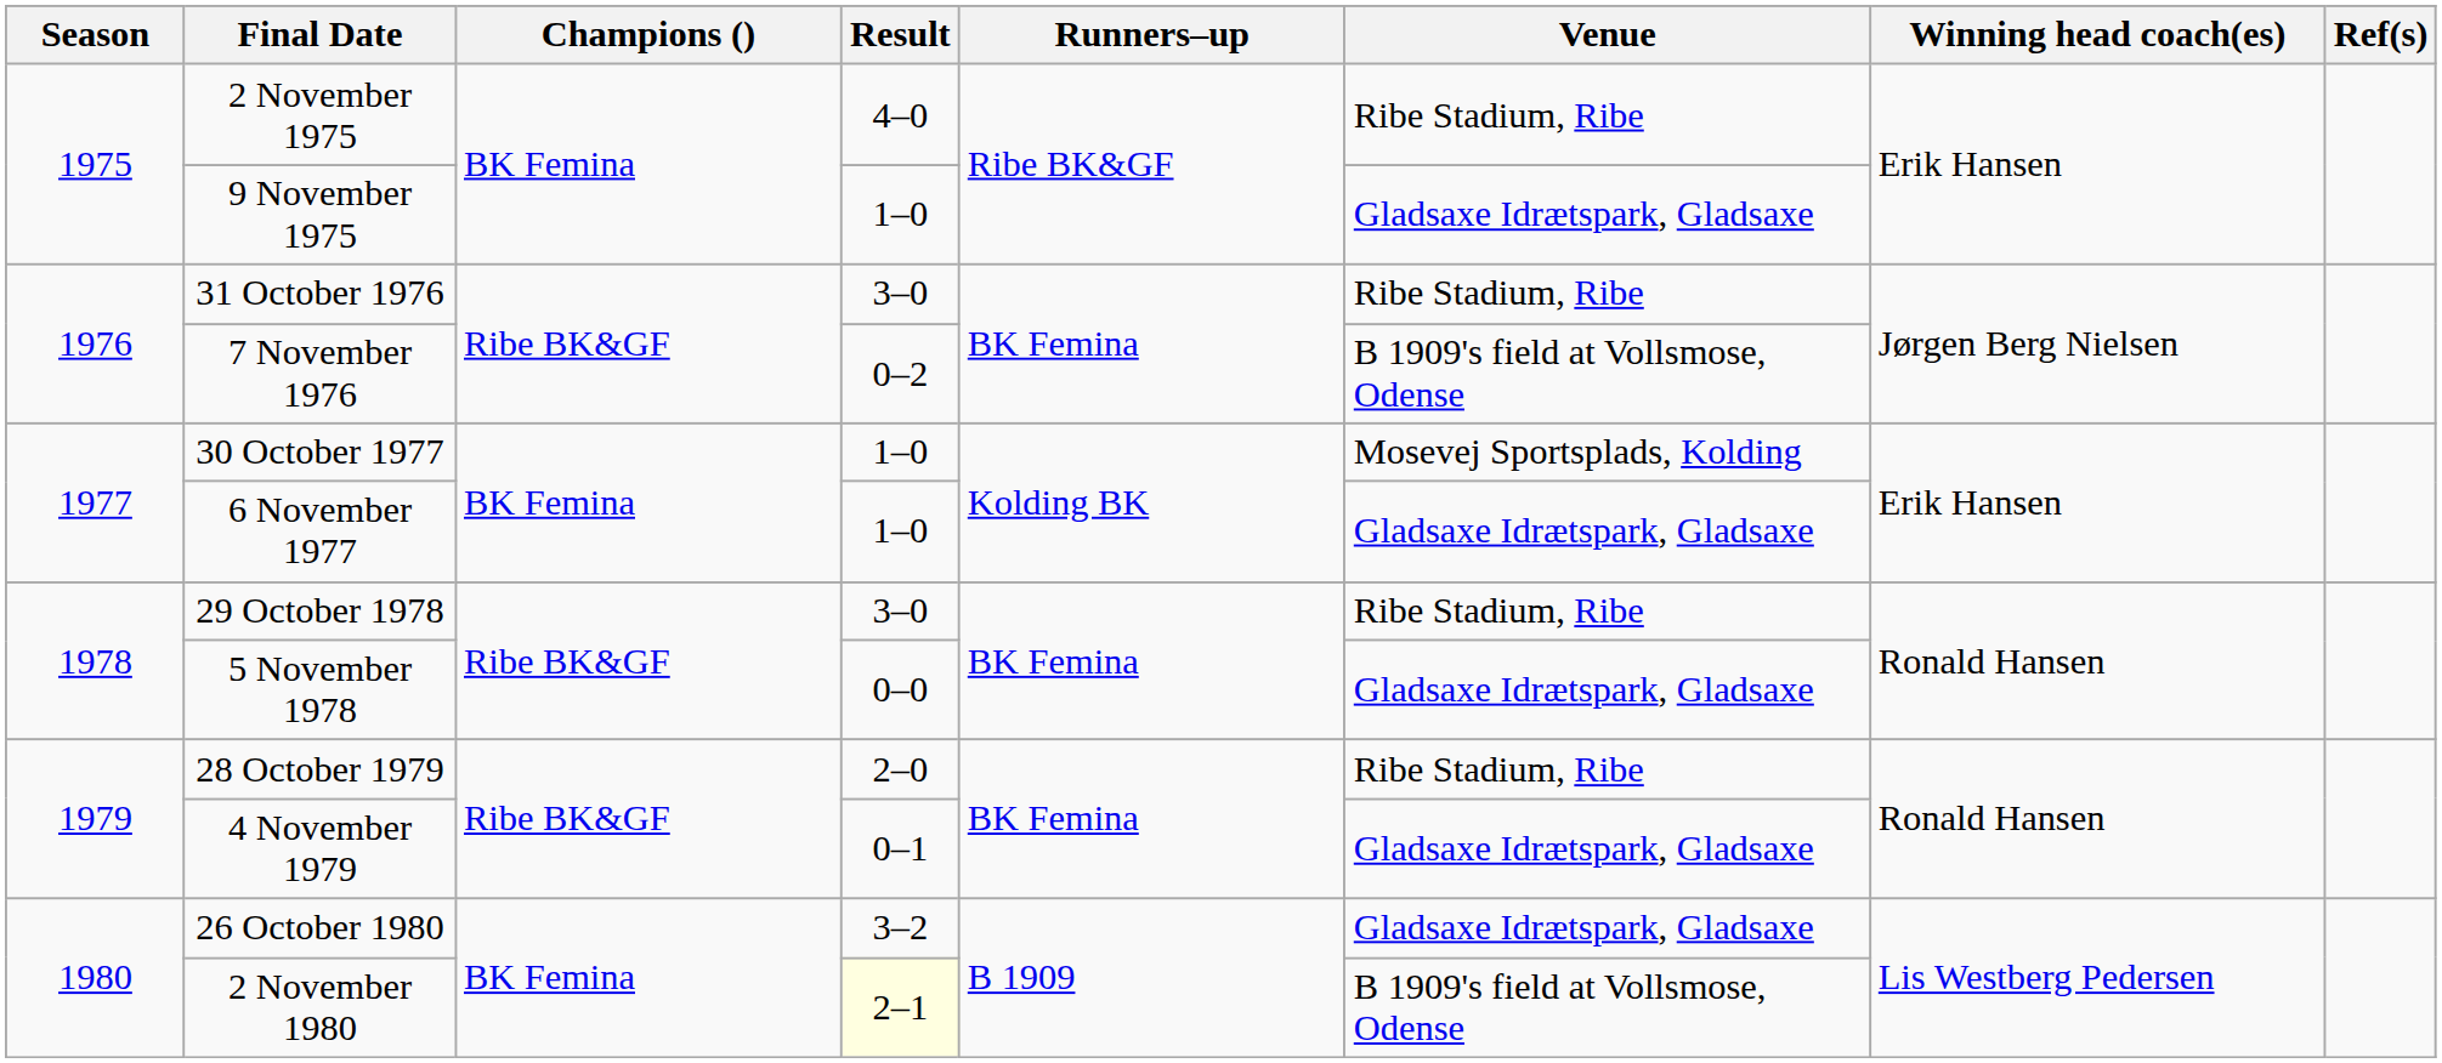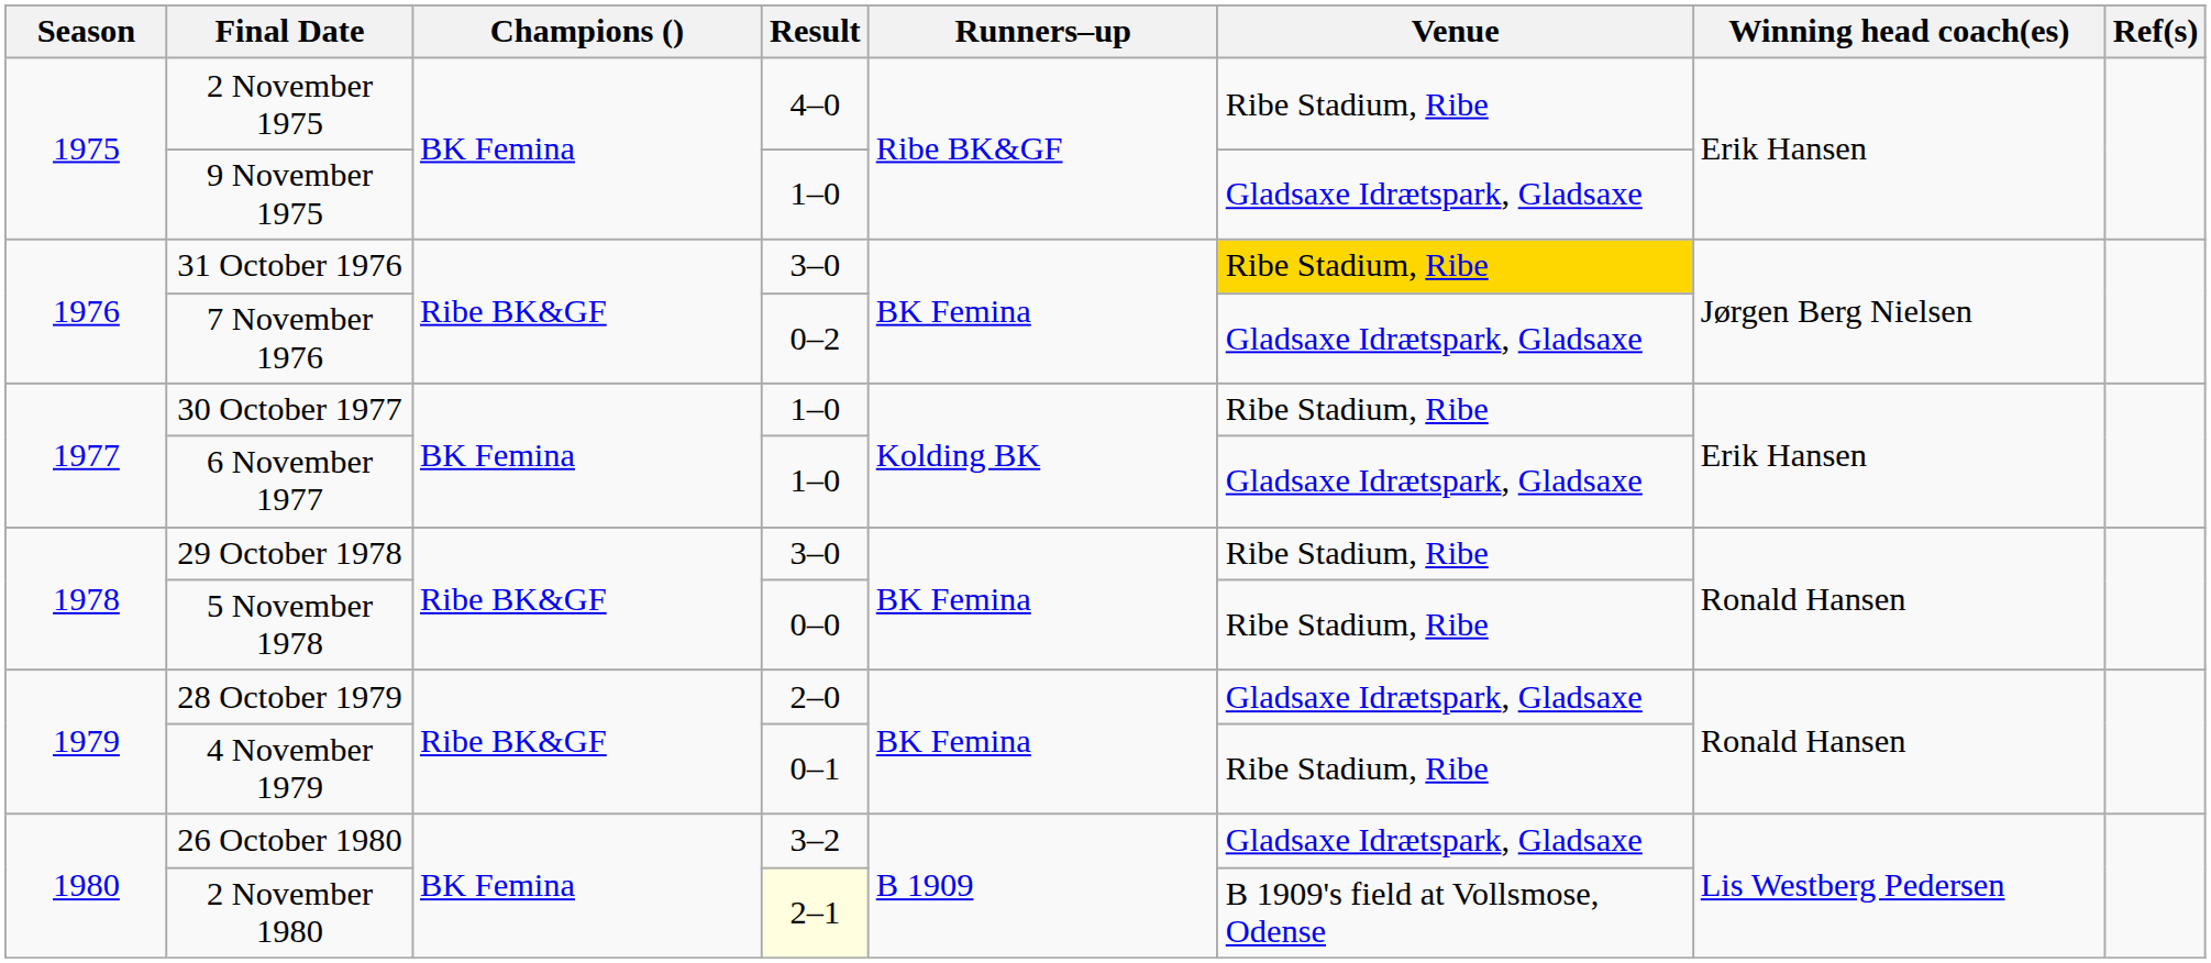31 October 1976 | Venue: no background -> gold background
7 November 1976 | Venue: B 1909's field at Vollsmose, Odense -> Gladsaxe Idrætspark, Gladsaxe
30 October 1977 | Venue: Mosevej Sportsplads, Kolding -> Ribe Stadium, Ribe
5 November 1978 | Venue: Gladsaxe Idrætspark, Gladsaxe -> Ribe Stadium, Ribe
28 October 1979 | Venue: Ribe Stadium, Ribe -> Gladsaxe Idrætspark, Gladsaxe
4 November 1979 | Venue: Gladsaxe Idrætspark, Gladsaxe -> Ribe Stadium, Ribe
